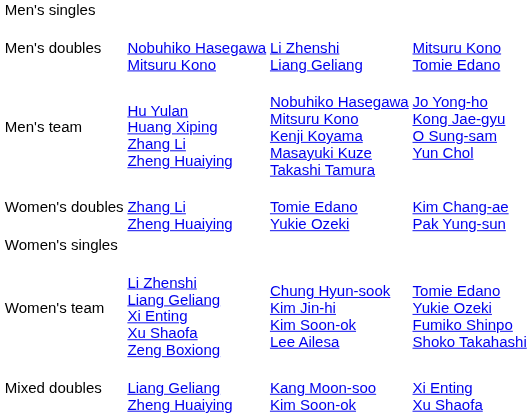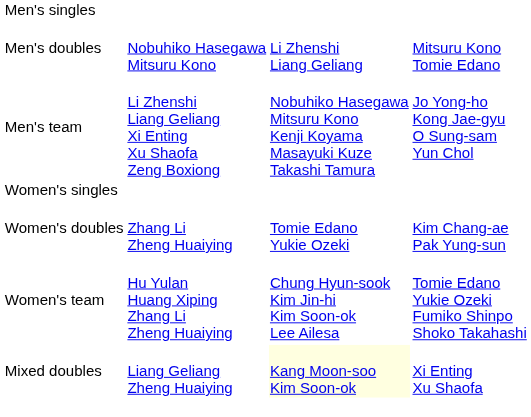Men's team | column 2: Hu Yulan Huang Xiping Zhang Li Zheng Huaiying -> Li Zhenshi Liang Geliang Xi Enting Xu Shaofa Zeng Boxiong
rows swapped: Women's singles <-> Women's doubles
Women's team | column 2: Li Zhenshi Liang Geliang Xi Enting Xu Shaofa Zeng Boxiong -> Hu Yulan Huang Xiping Zhang Li Zheng Huaiying
Mixed doubles | column 3: no background -> lightyellow background
